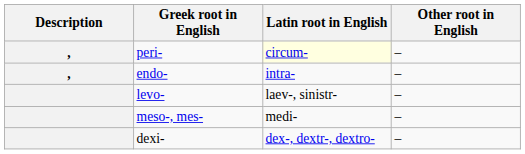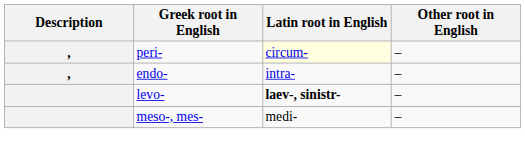levo- | Latin root in English: normal -> bold
- row: dexi- | dex-, dextr-, dextro- | –
